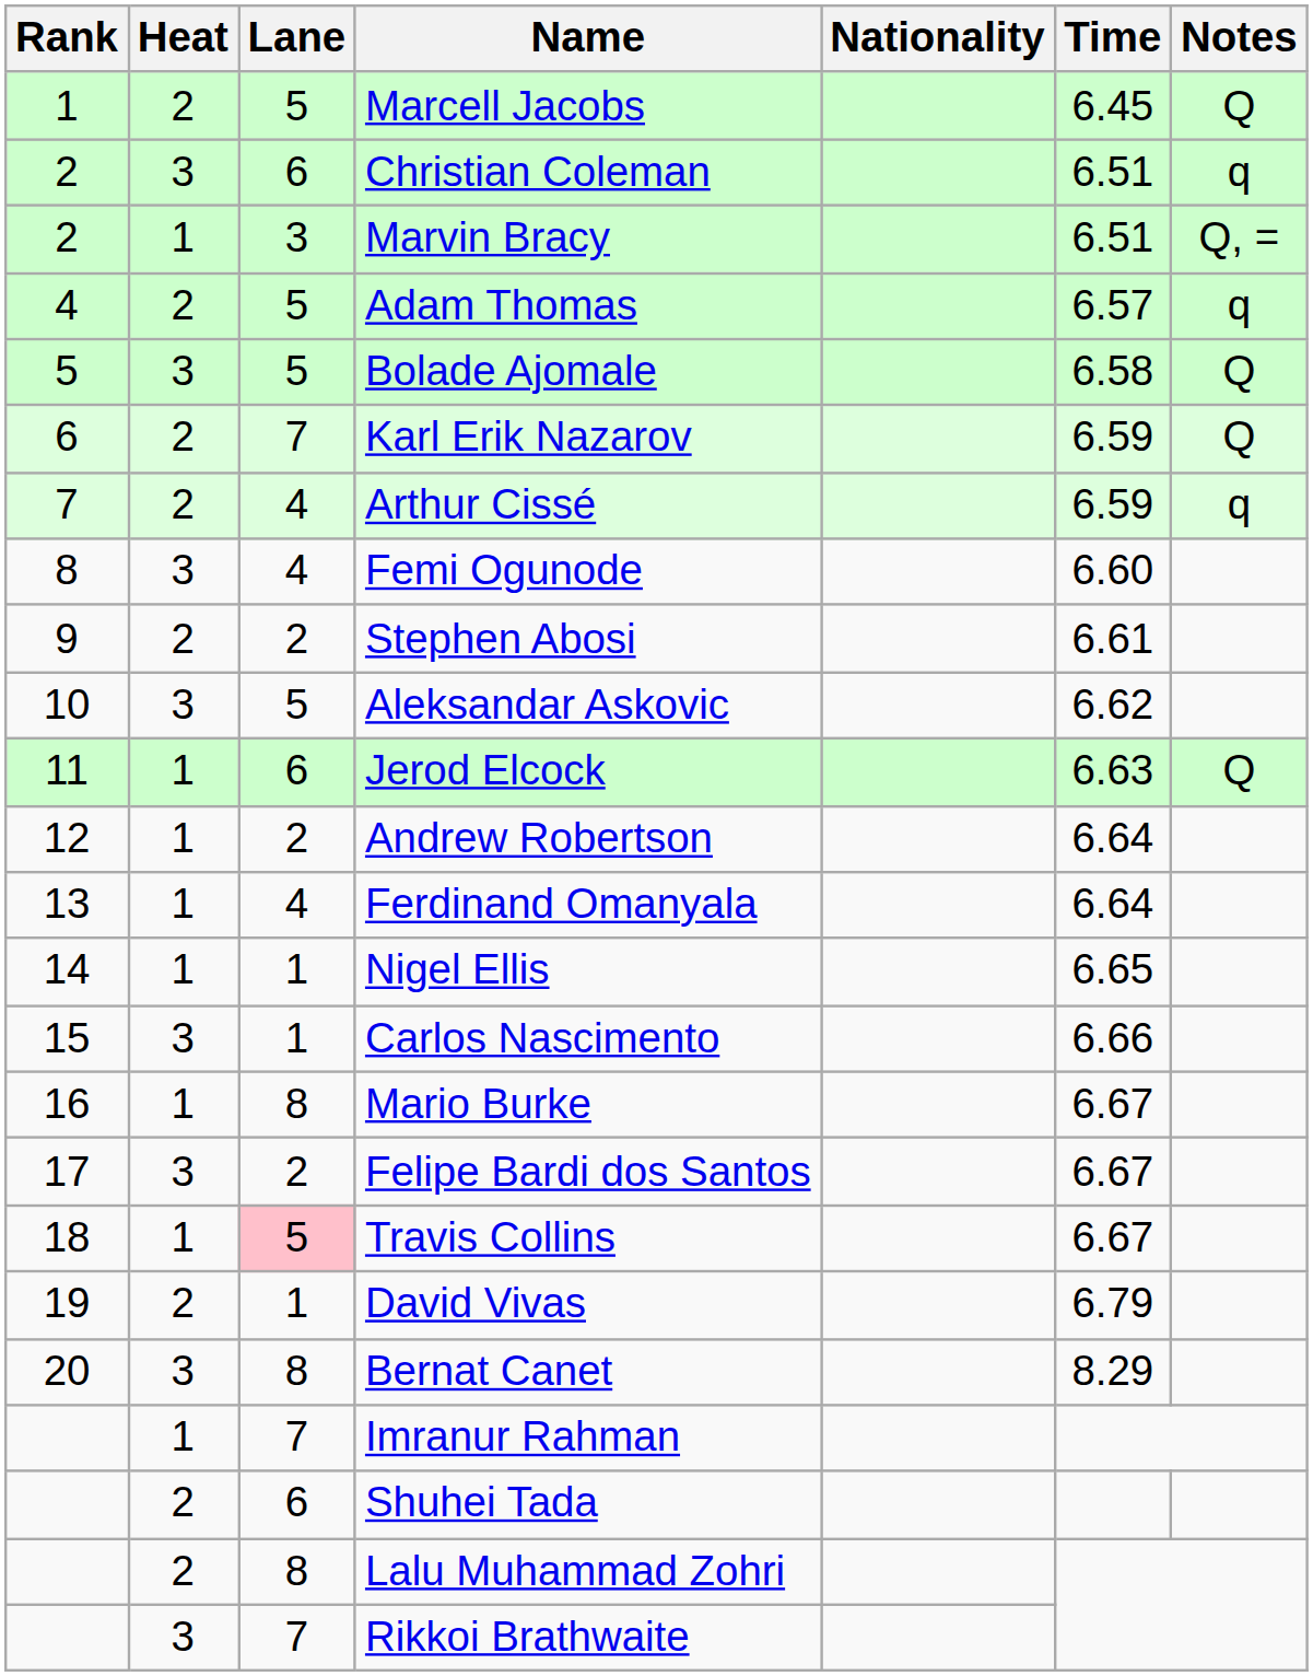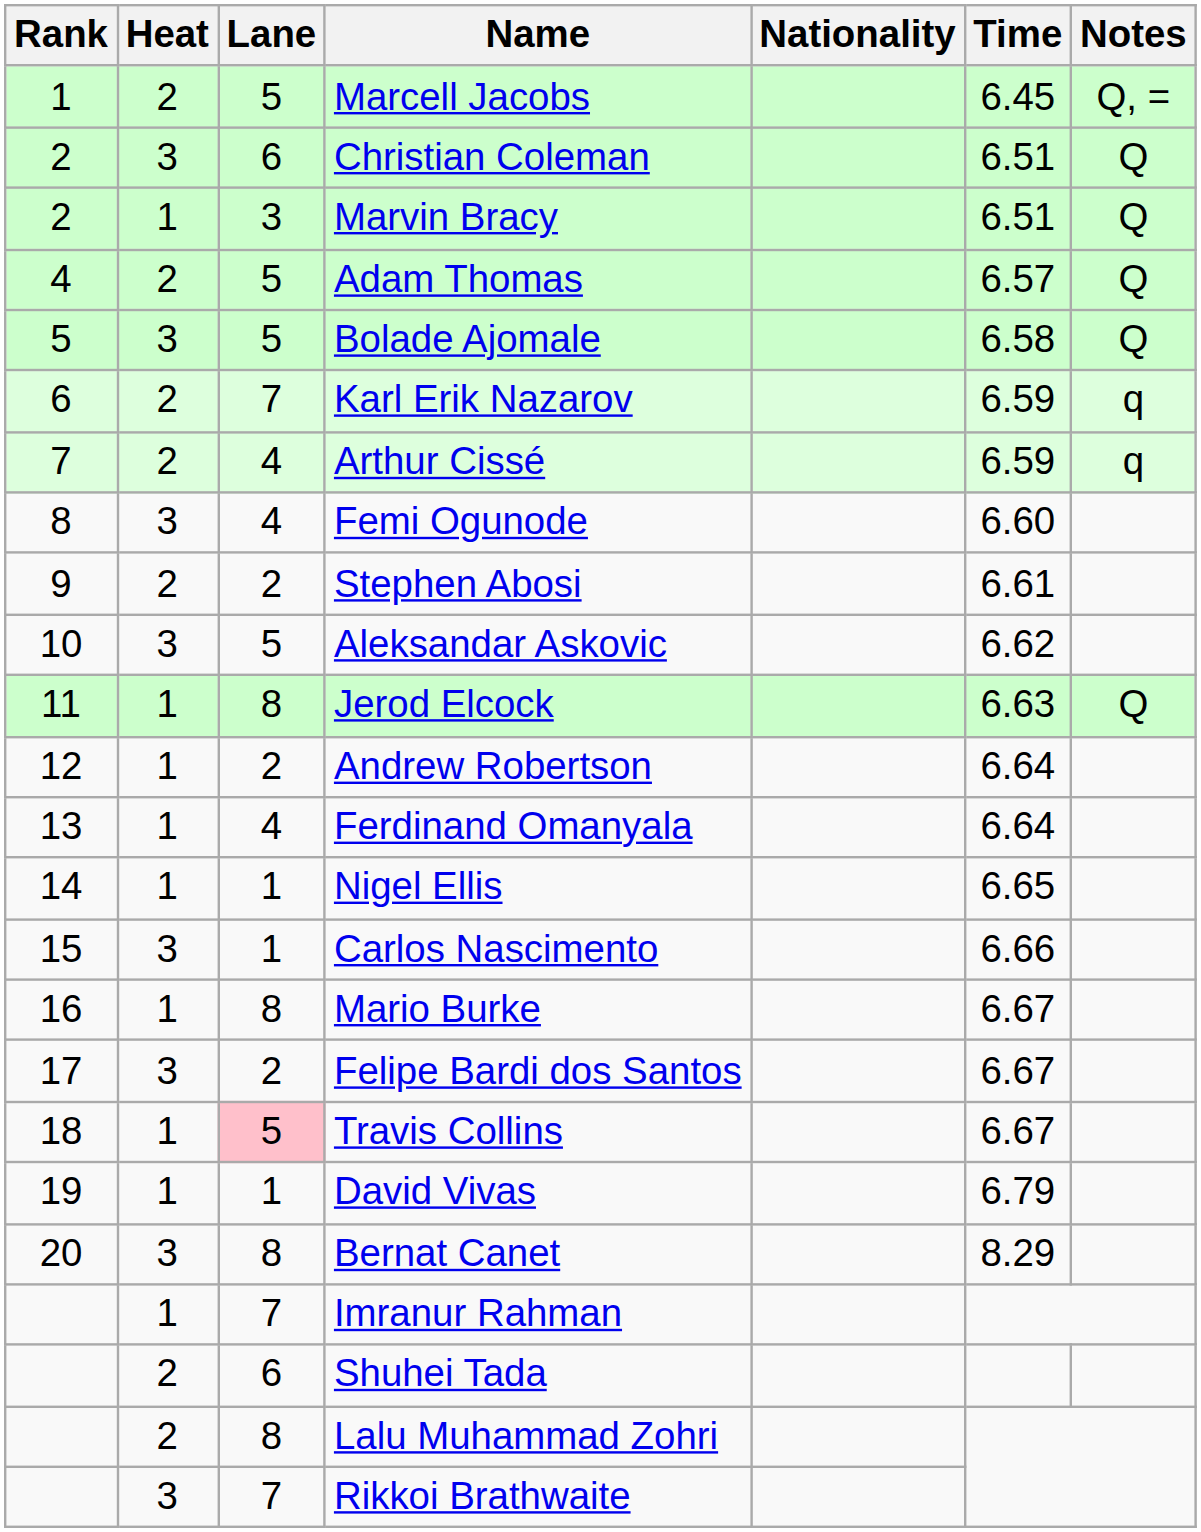Marcell Jacobs | Notes: Q -> Q, =
Christian Coleman | Notes: q -> Q
Marvin Bracy | Notes: Q, = -> Q
Adam Thomas | Notes: q -> Q
Karl Erik Nazarov | Notes: Q -> q
Jerod Elcock | Lane: 6 -> 8
David Vivas | Heat: 2 -> 1
